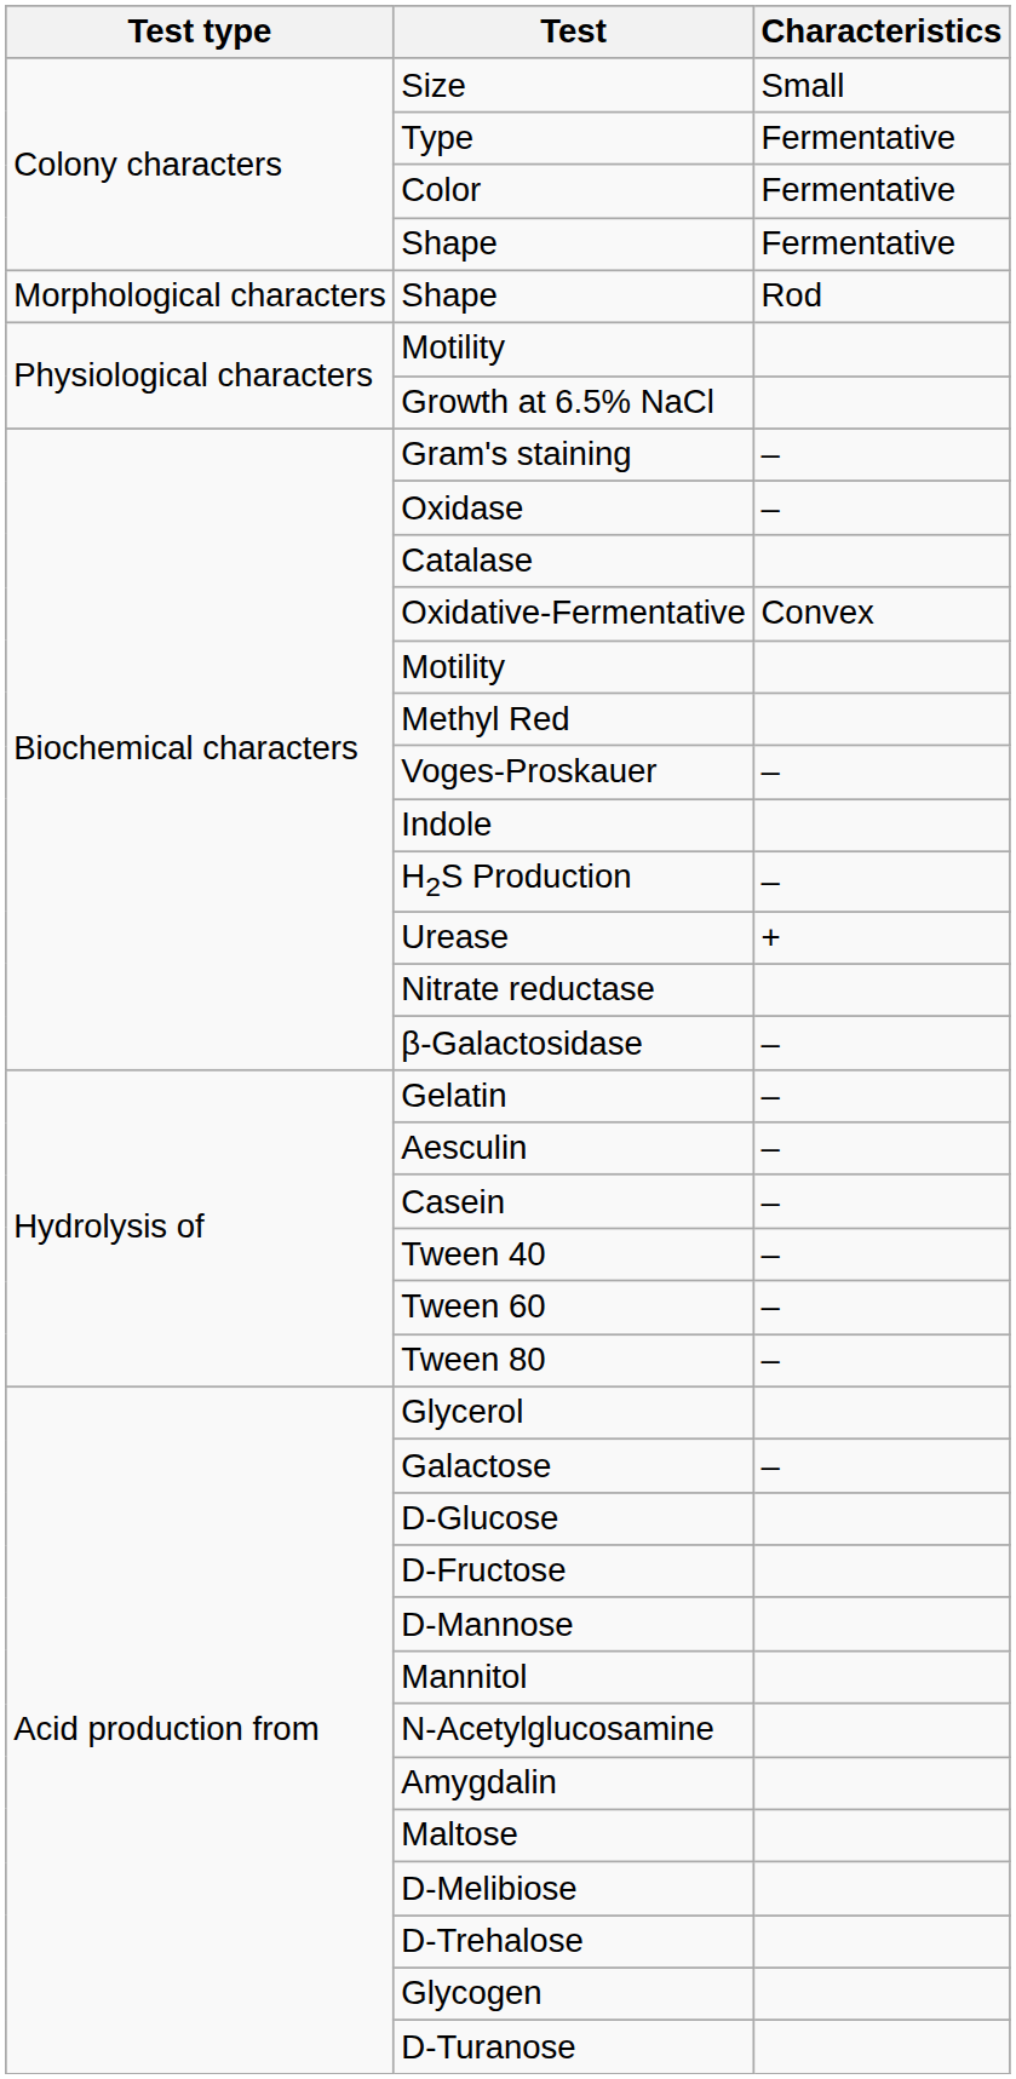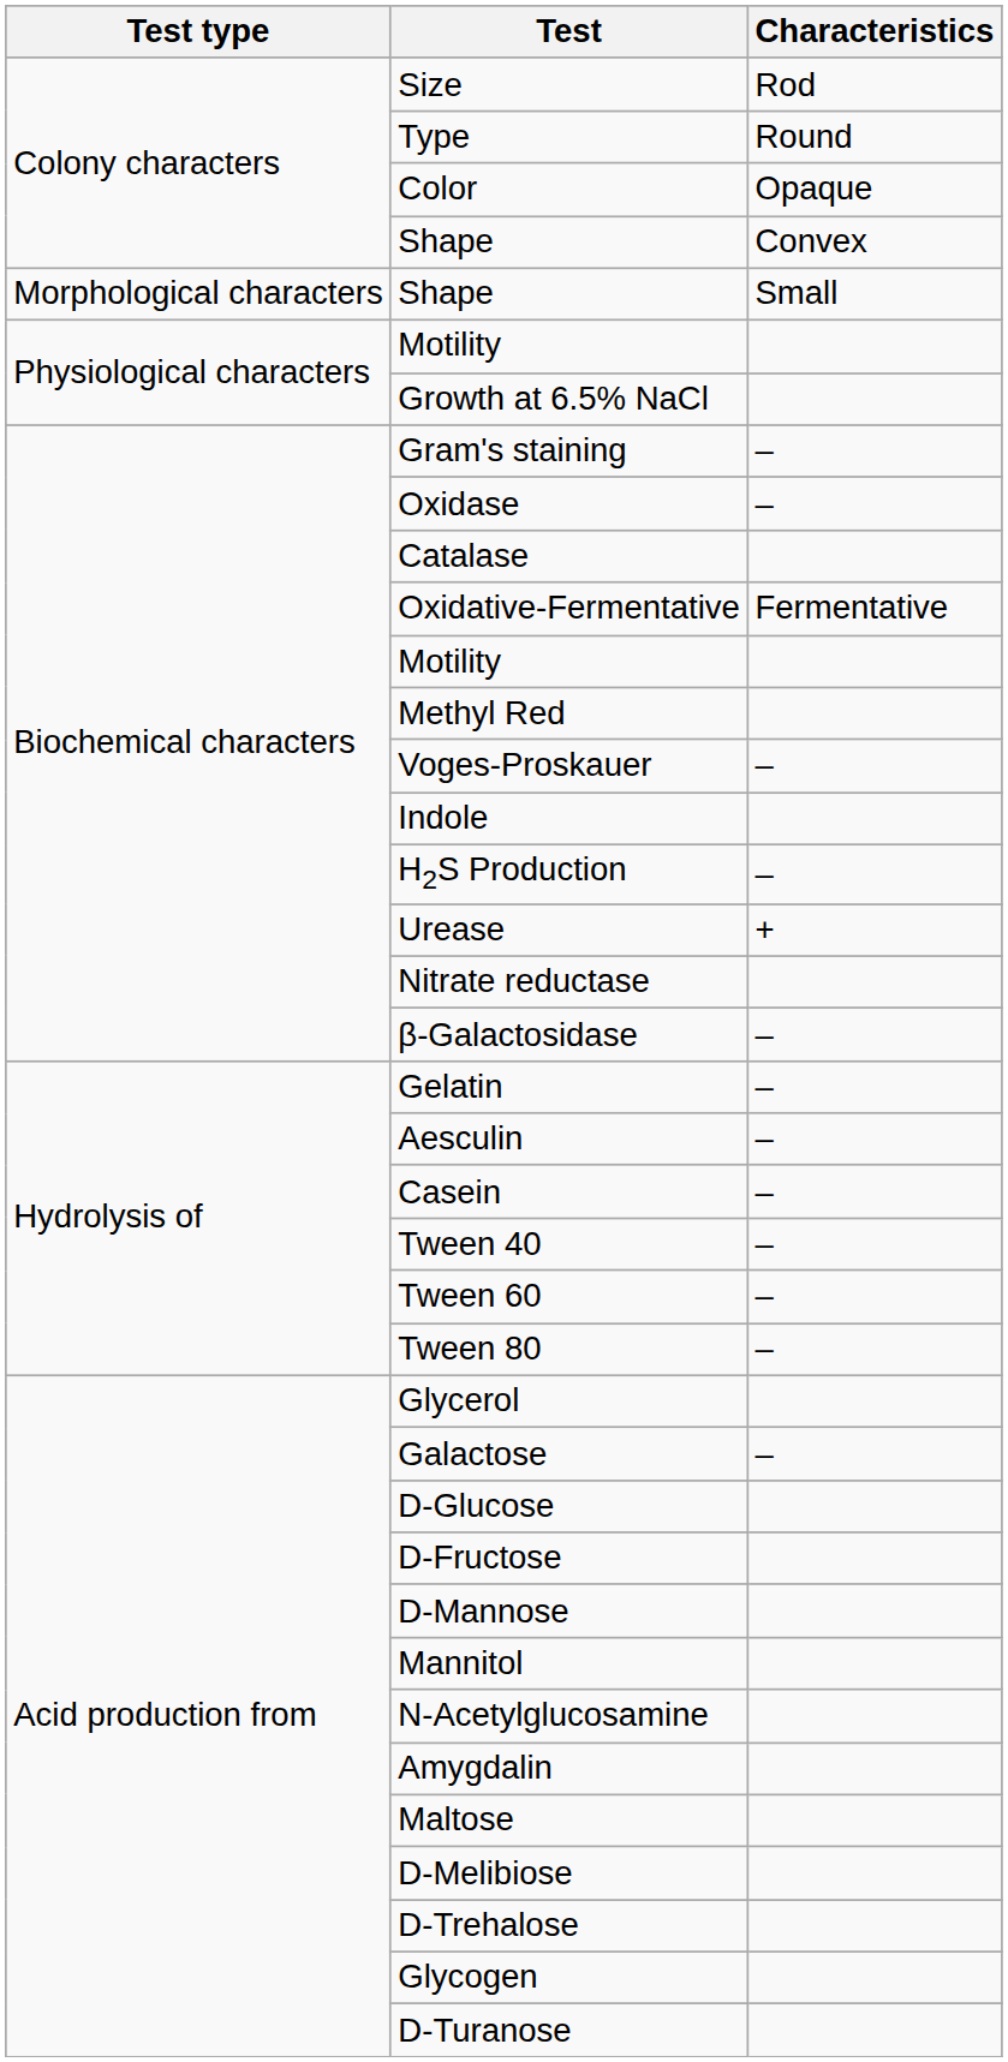Size | Characteristics: Small -> Rod
Type | Characteristics: Fermentative -> Round
Color | Characteristics: Fermentative -> Opaque
Colony characters / Shape | Characteristics: Fermentative -> Convex
Morphological characters / Shape | Characteristics: Rod -> Small
Oxidative-Fermentative | Characteristics: Convex -> Fermentative
